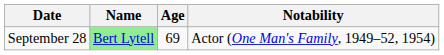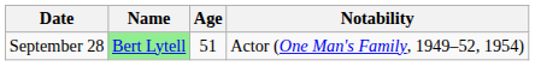September 28 | Age: 69 -> 51
